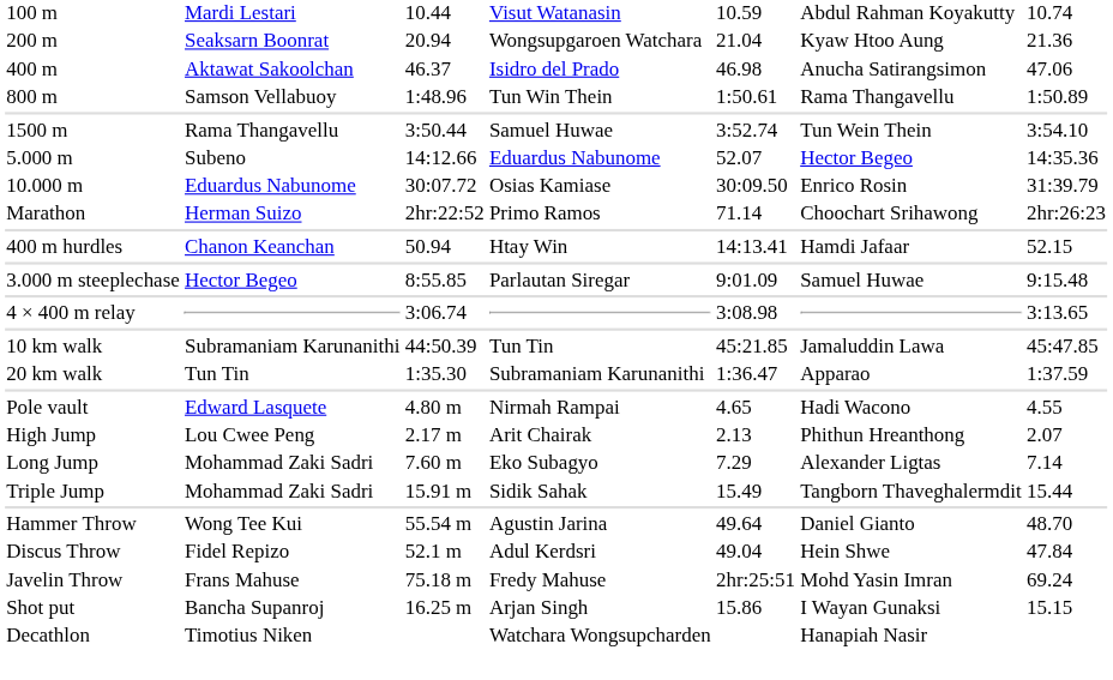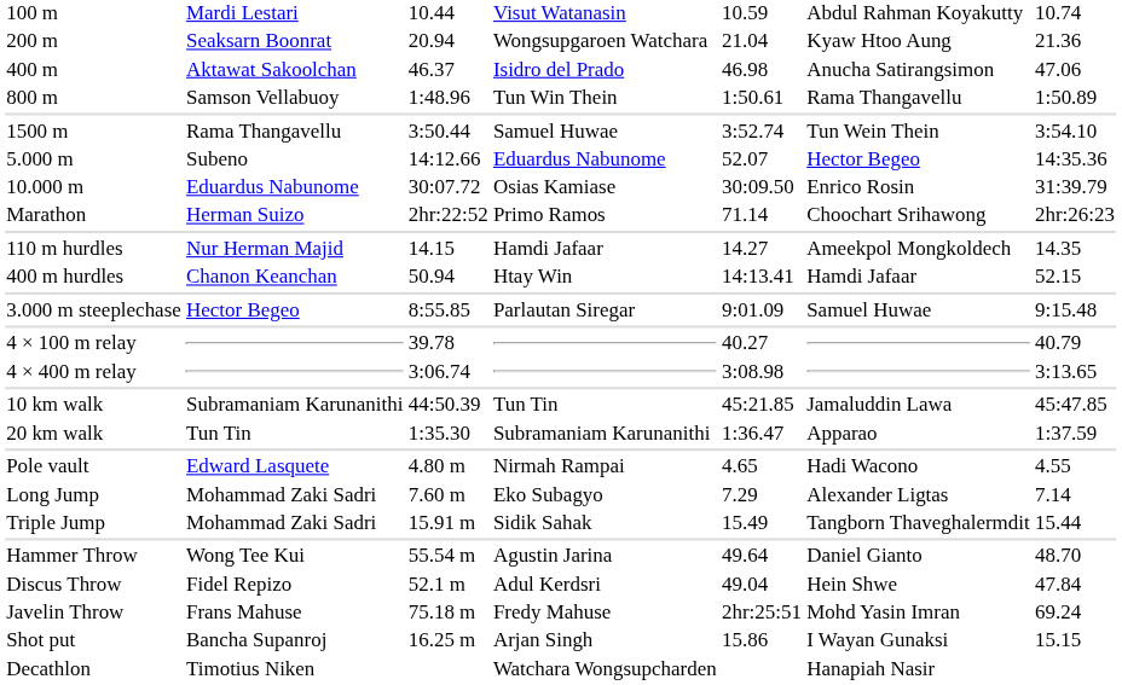+ row: 110 m hurdles | Nur Herman Majid | 14.15 | Hamdi Jafaar | 14.27 | Ameekpol Mongkoldech | 14.35
+ row: 4 × 100 m relay | 39.78 | 40.27 | 40.79
- row: High Jump | Lou Cwee Peng | 2.17 m | Arit Chairak | 2.13 | Phithun Hreanthong | 2.07
